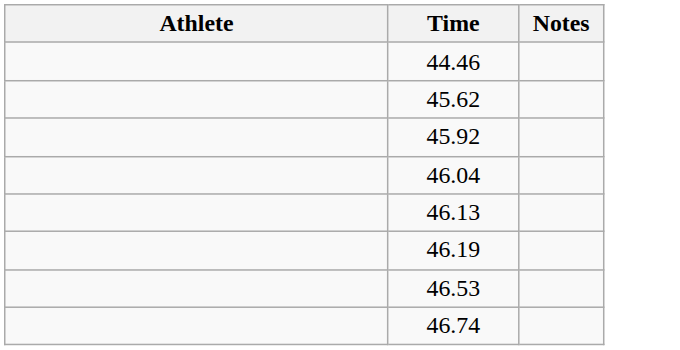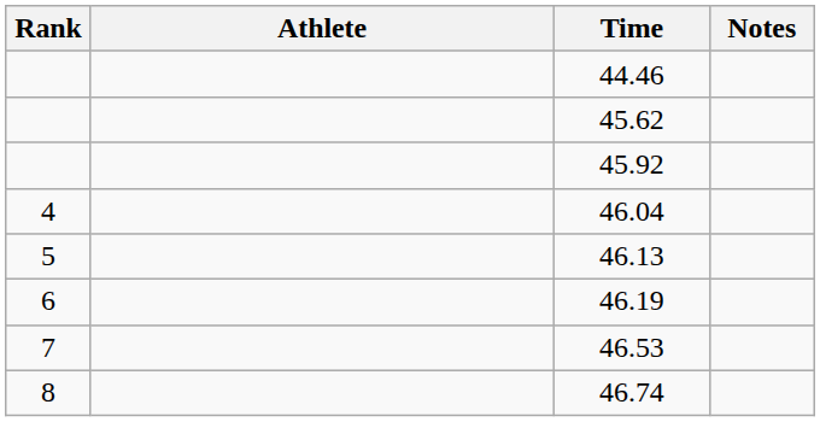+ column: Rank | 4 | 5 | 6 | 7 | 8
